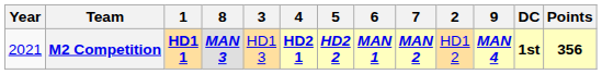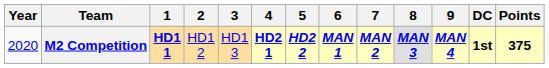columns swapped: 2 <-> 8
M2 Competition | Year: 2021 -> 2020
M2 Competition | Points: 356 -> 375
